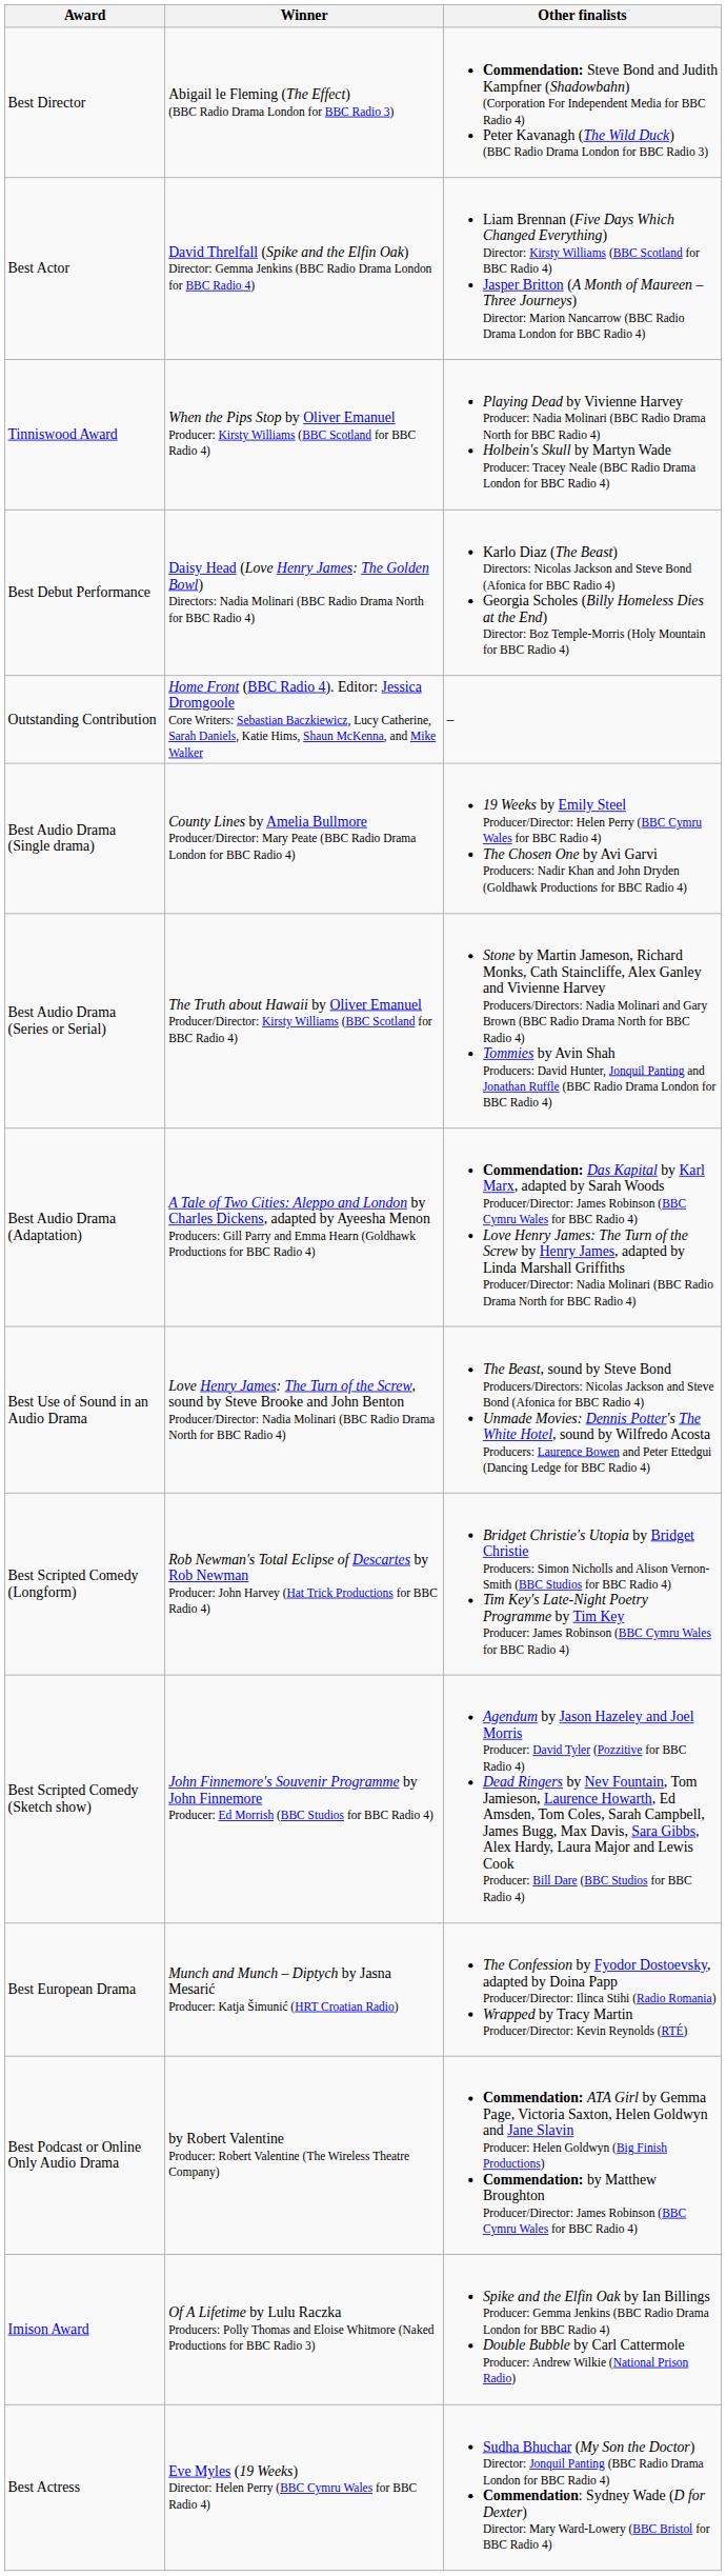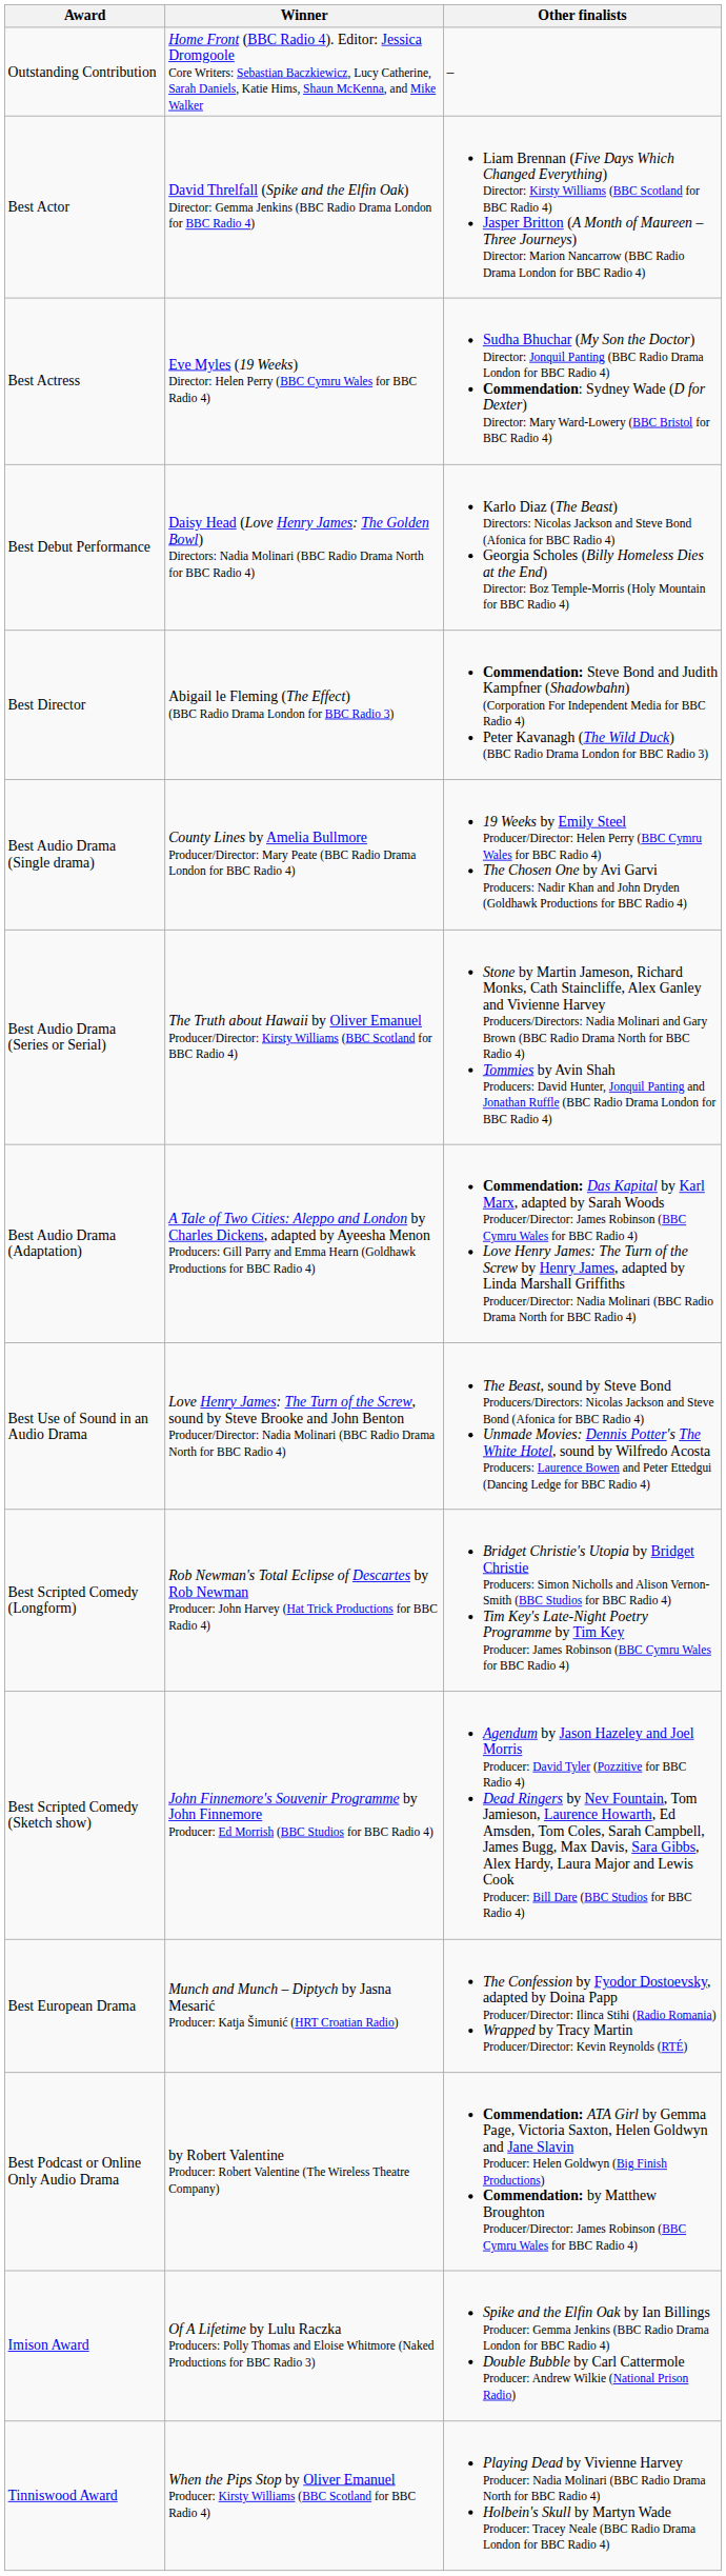rows swapped: Outstanding Contribution <-> Best Director
rows swapped: Best Actress <-> Tinniswood Award
